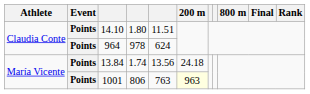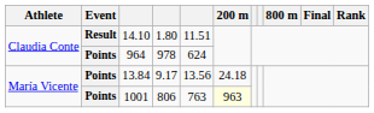14.10 | Event: Points -> Result
13.84 | column 4: 1.74 -> 9.17
